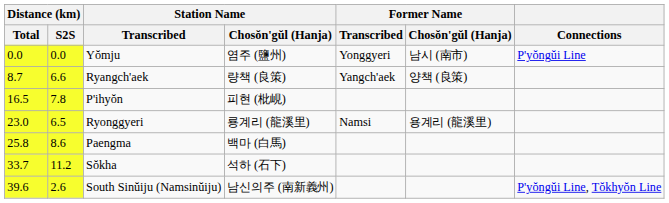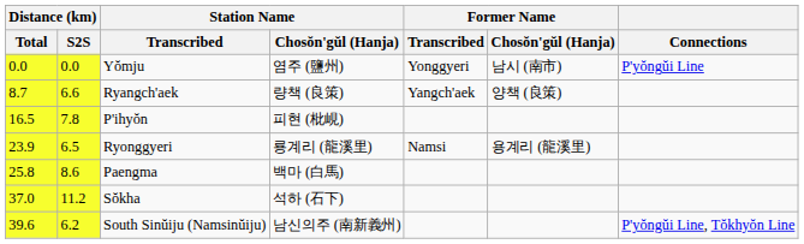Ryonggyeri | Distance (km) / Total: 23.0 -> 23.9
Sŏkha | Distance (km) / Total: 33.7 -> 37.0
South Sinŭiju (Namsinŭiju) | Distance (km) / S2S: 2.6 -> 6.2
